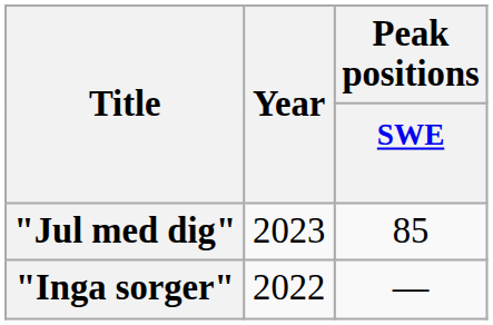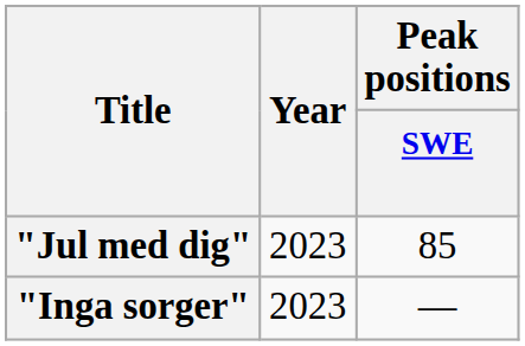"Inga sorger" | Year: 2022 -> 2023
